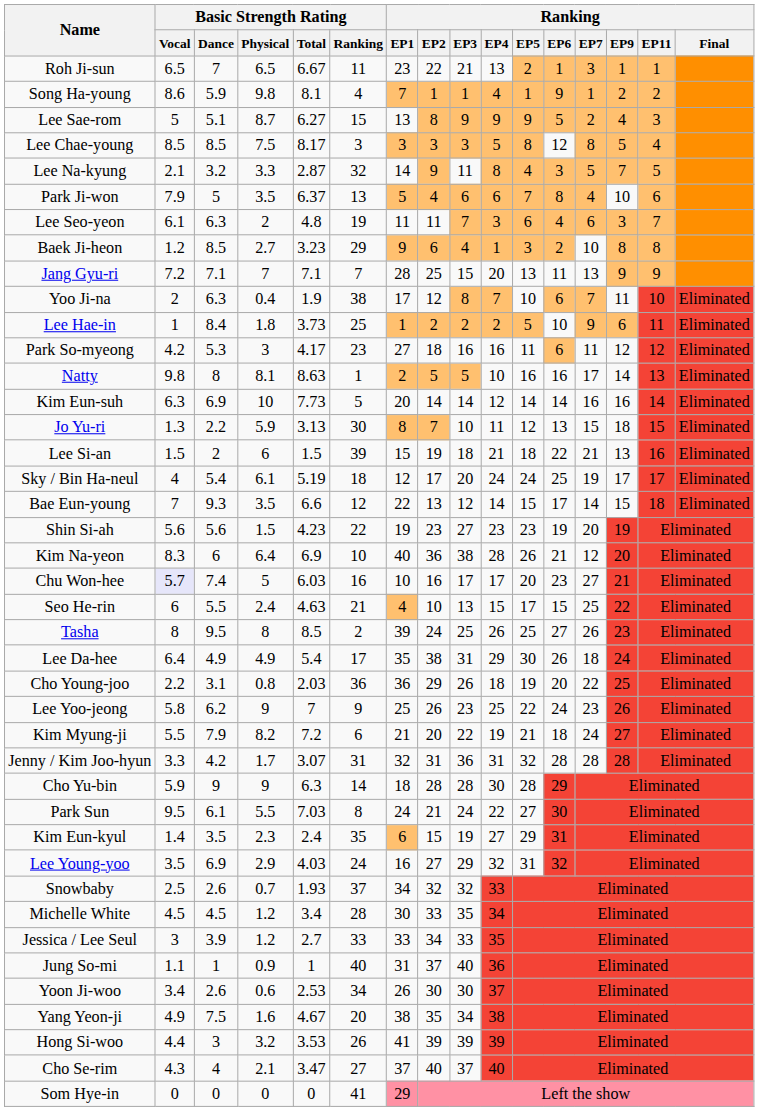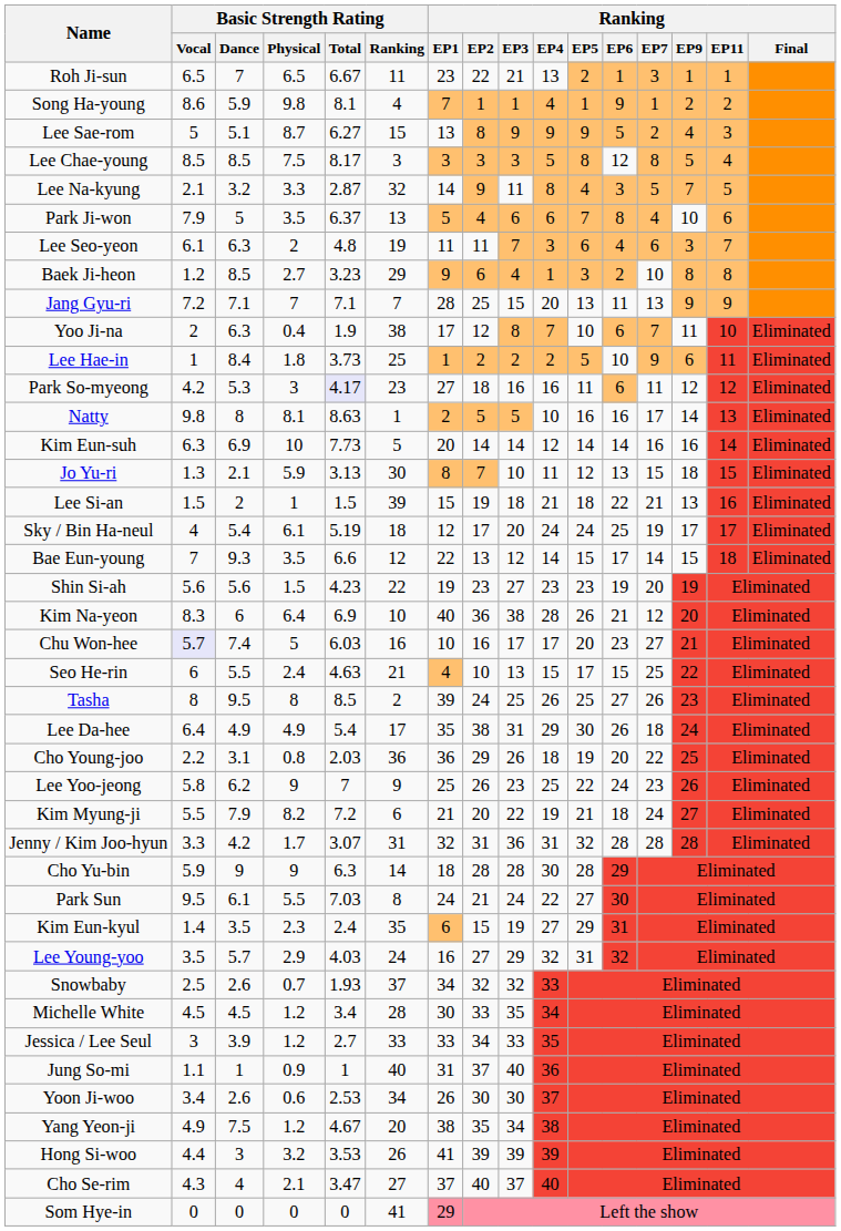Park So-myeong | Basic Strength Rating / Total: no background -> lavender background
Jo Yu-ri | Basic Strength Rating / Dance: 2.2 -> 2.1
Lee Si-an | Basic Strength Rating / Physical: 6 -> 1
Lee Young-yoo | Basic Strength Rating / Dance: 6.9 -> 5.7
Yang Yeon-ji | Basic Strength Rating / Physical: 1.6 -> 1.2
